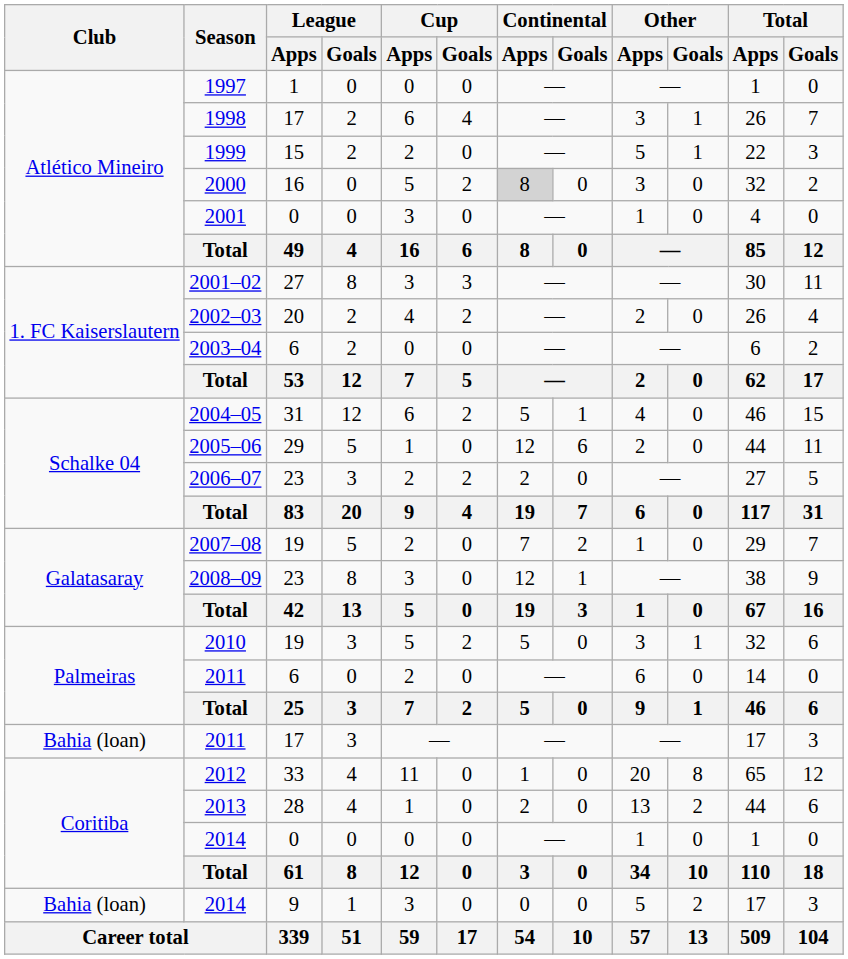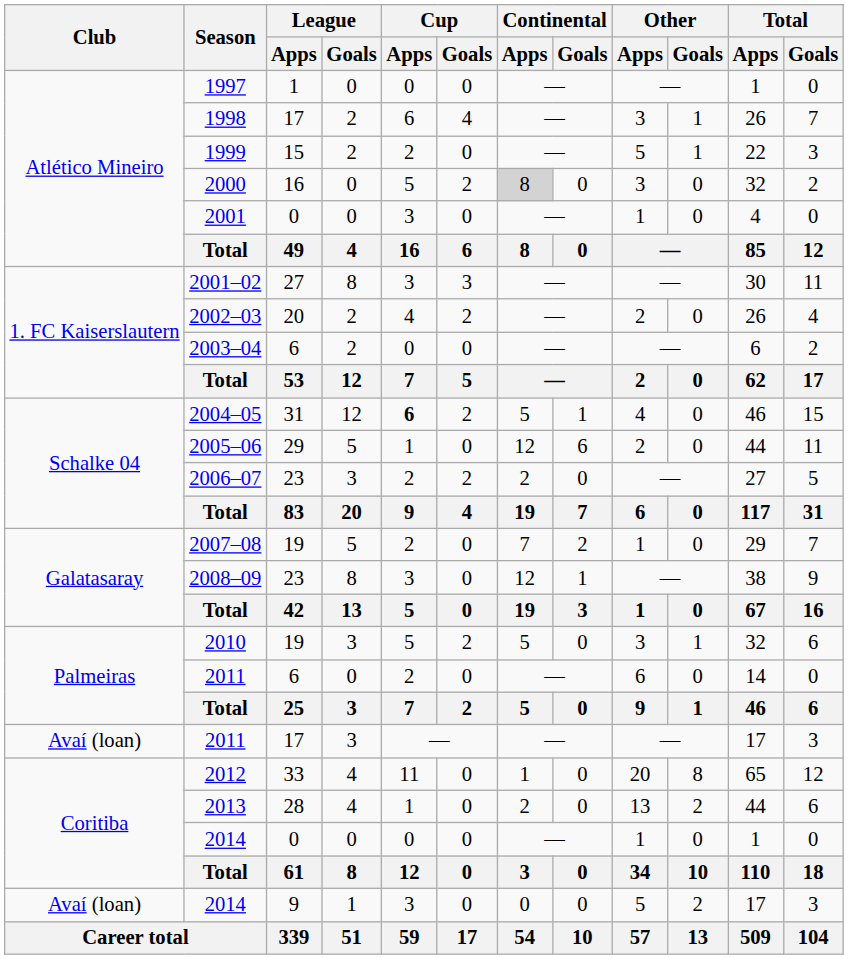2004–05 | Cup / Apps: normal -> bold
2011 / 17 | Club: Bahia (loan) -> Avaí (loan)
2014 / 9 | Club: Bahia (loan) -> Avaí (loan)
